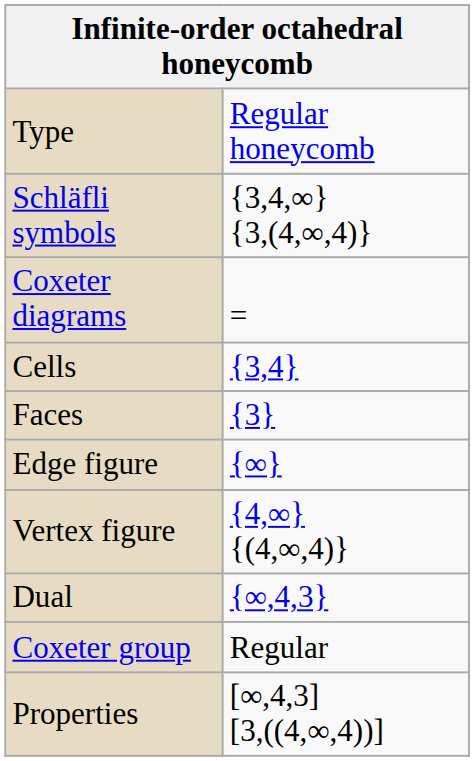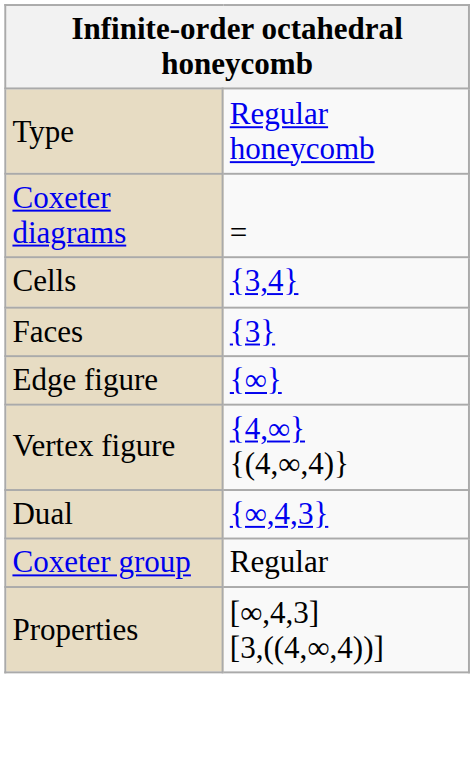- row: Schläfli symbols | {3,4,∞} {3,(4,∞,4)}
